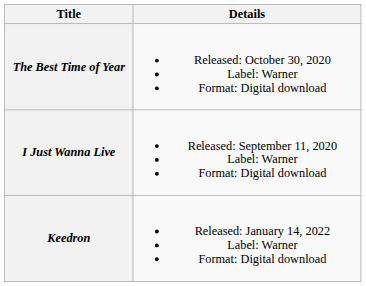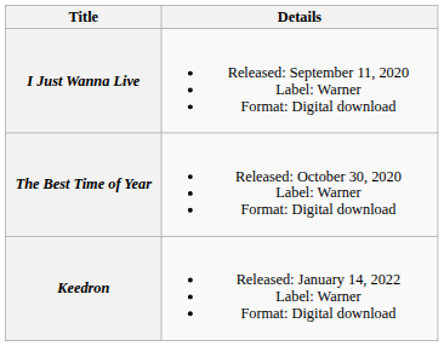rows swapped: I Just Wanna Live <-> The Best Time of Year
